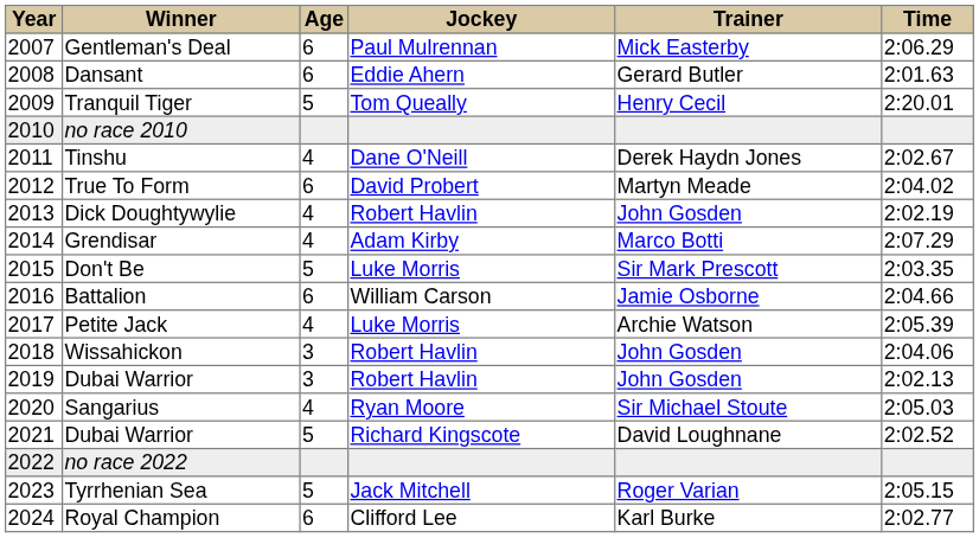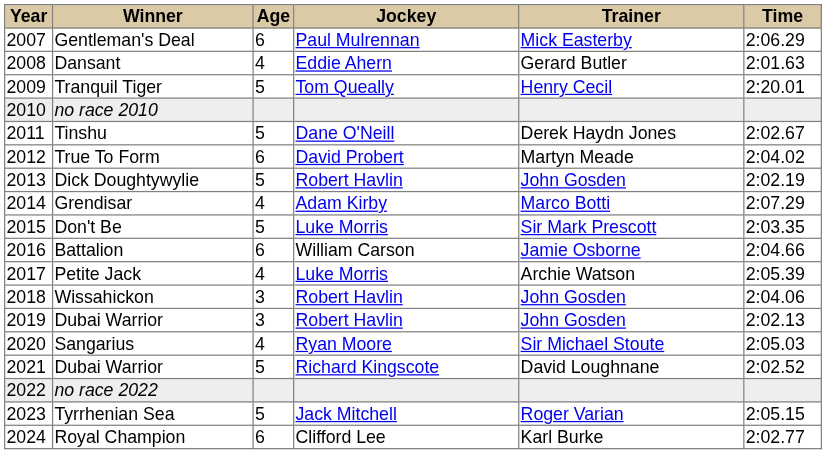Dansant | Age: 6 -> 4
Tinshu | Age: 4 -> 5
Dick Doughtywylie | Age: 4 -> 5
